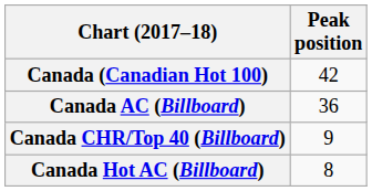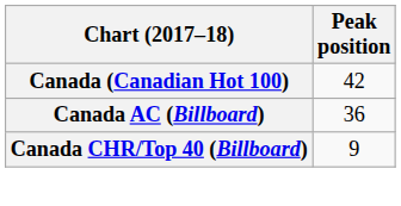- row: Canada Hot AC (Billboard) | 8
